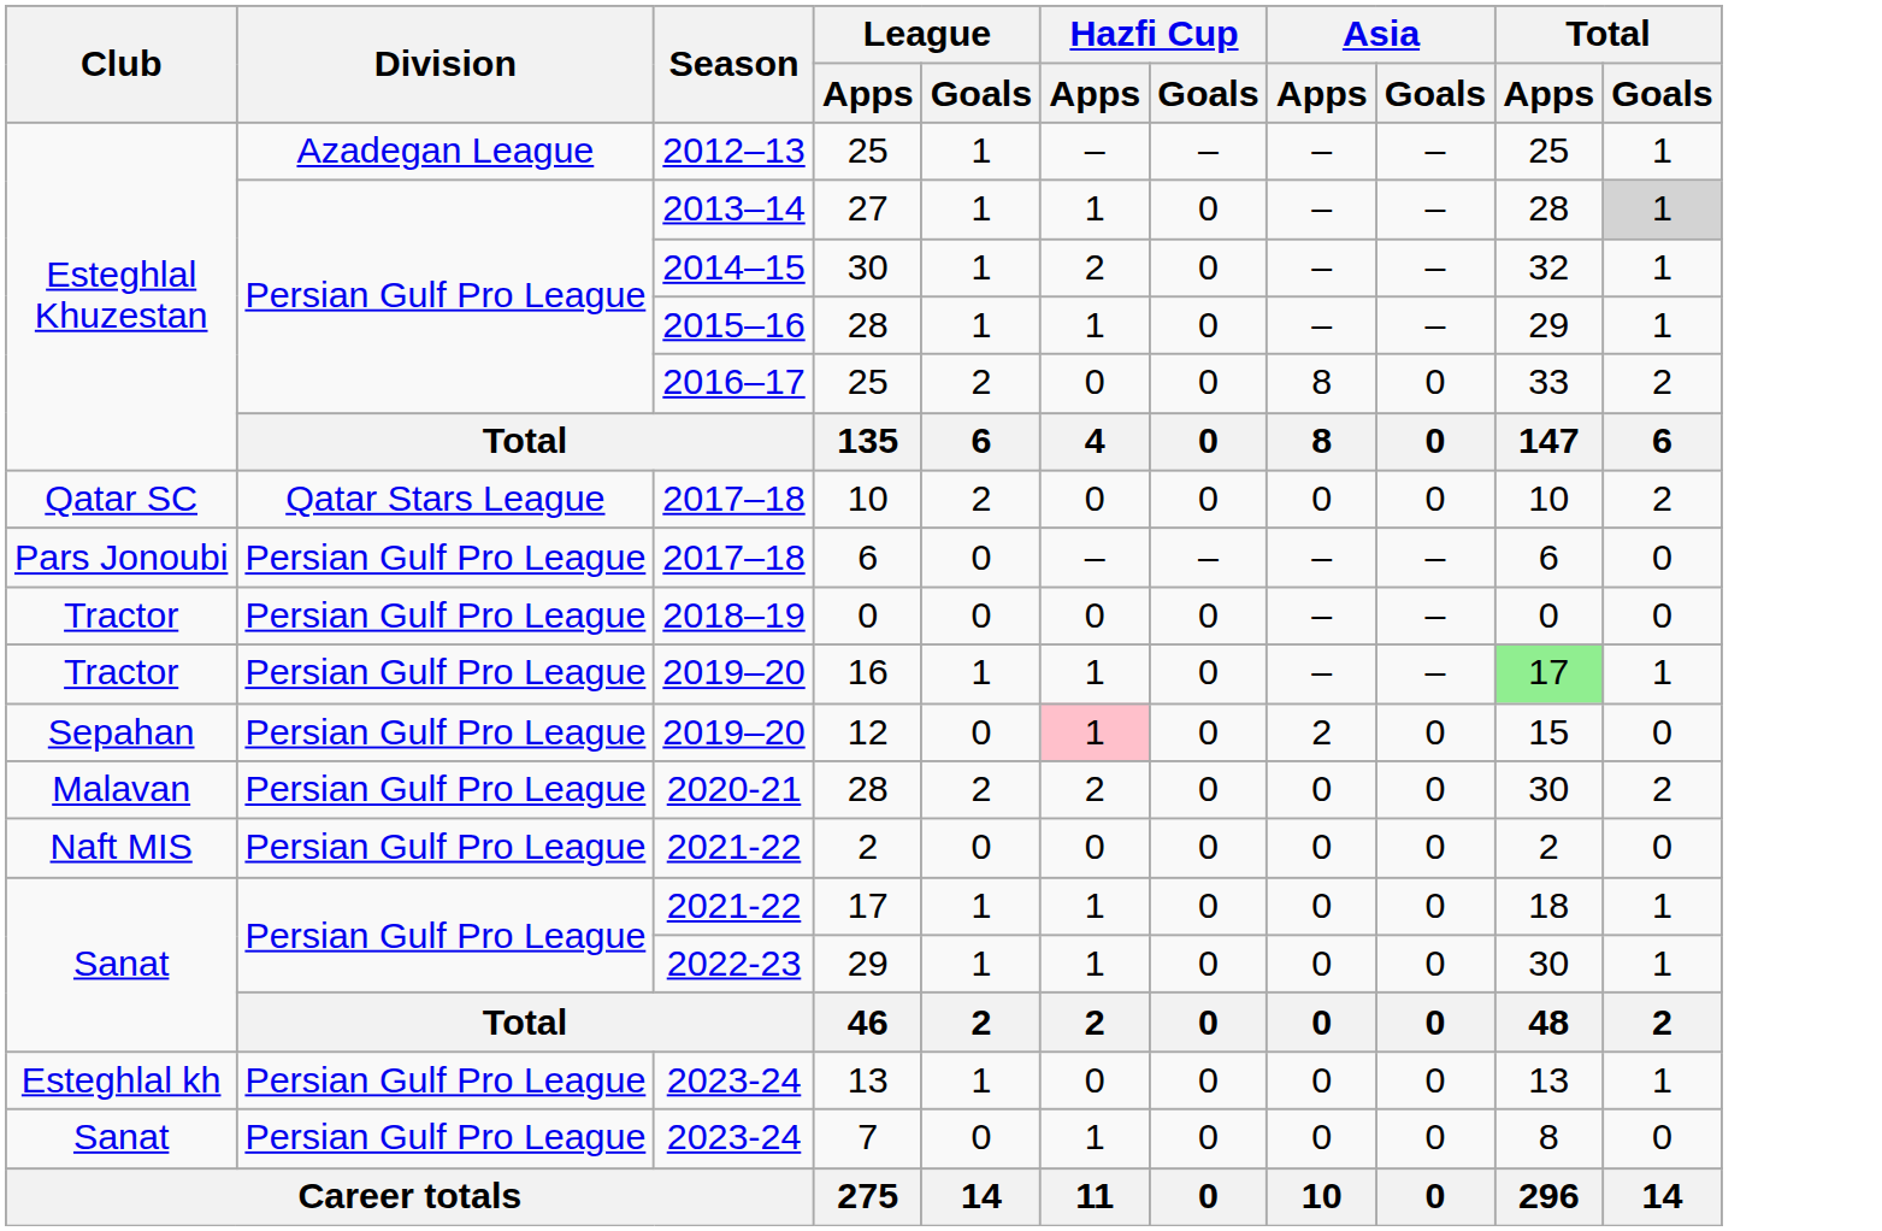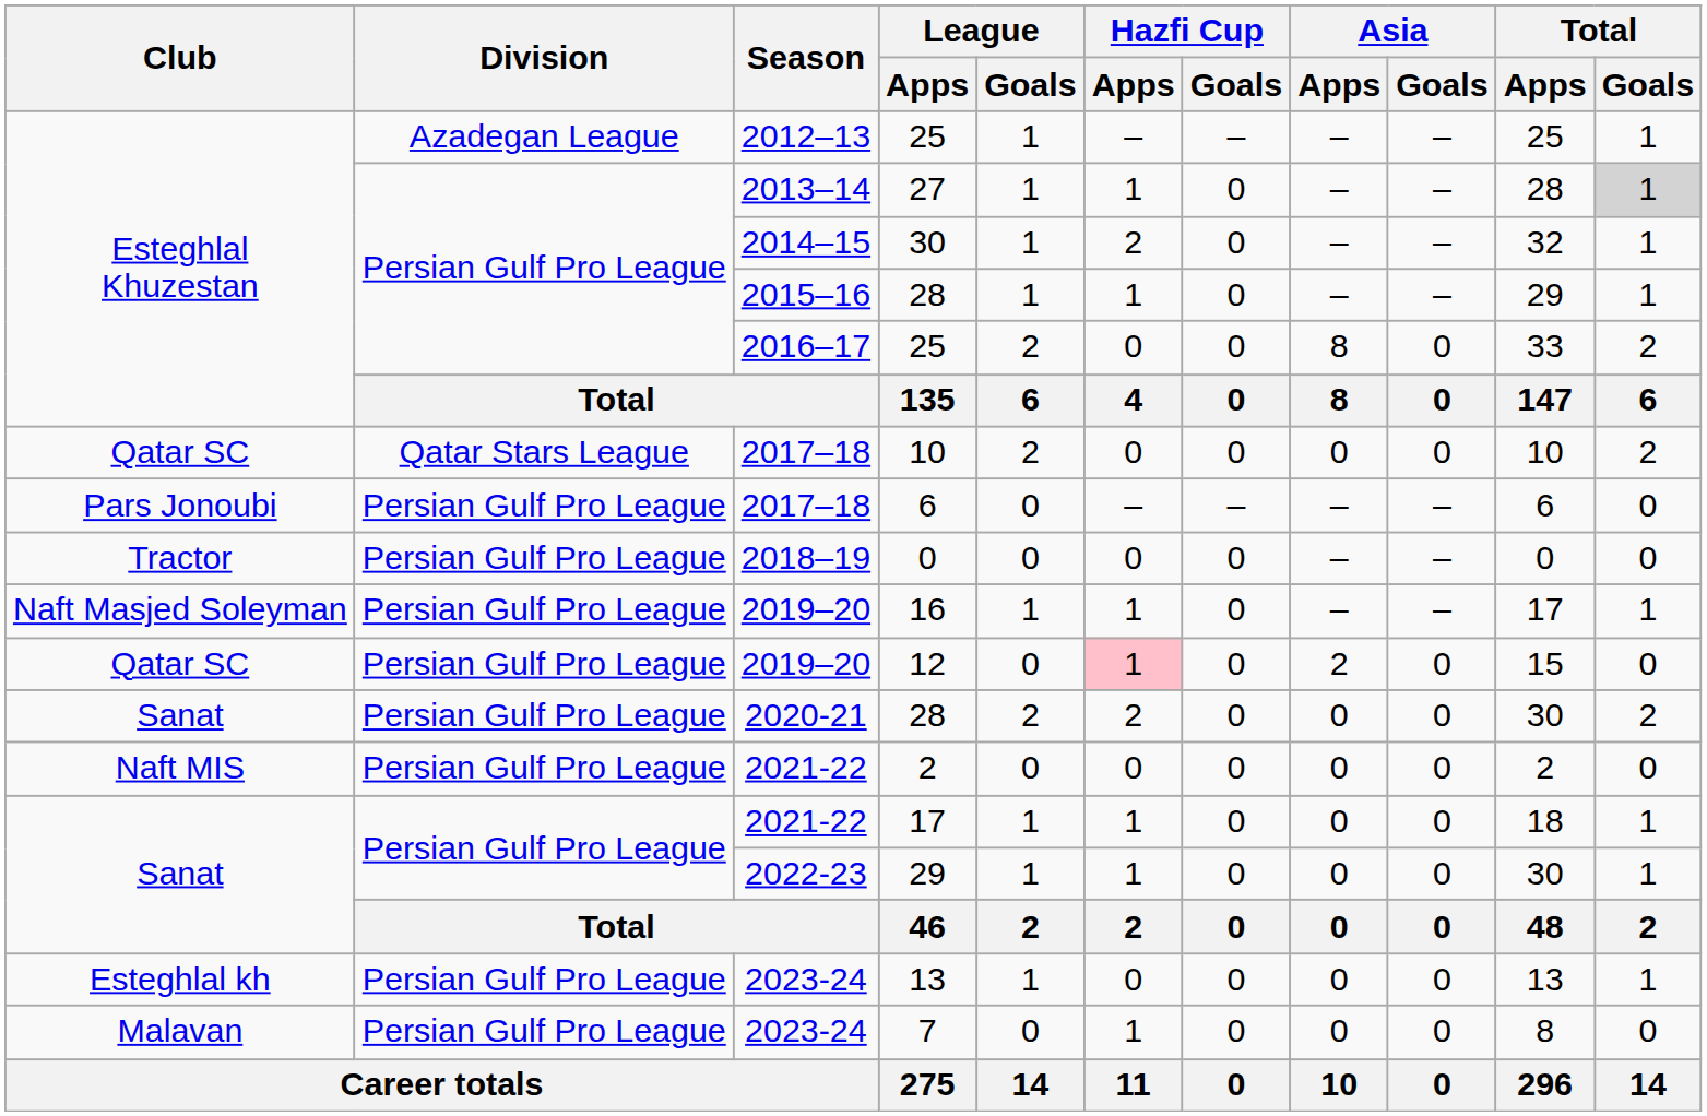16 | Club: Tractor -> Naft Masjed Soleyman
16 | Total / Apps: lightgreen background -> no background
12 | Club: Sepahan -> Qatar SC
2020-21 / 28 | Club: Malavan -> Sanat
7 | Club: Sanat -> Malavan
